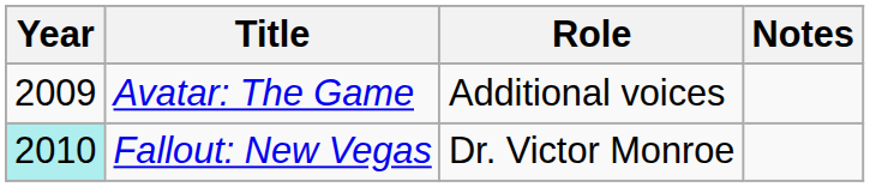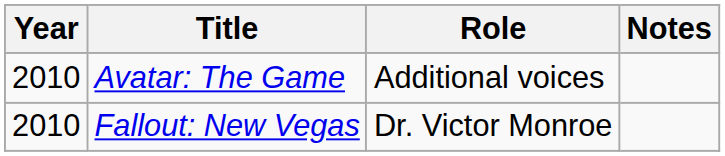Avatar: The Game | Year: 2009 -> 2010
Fallout: New Vegas | Year: paleturquoise background -> no background
